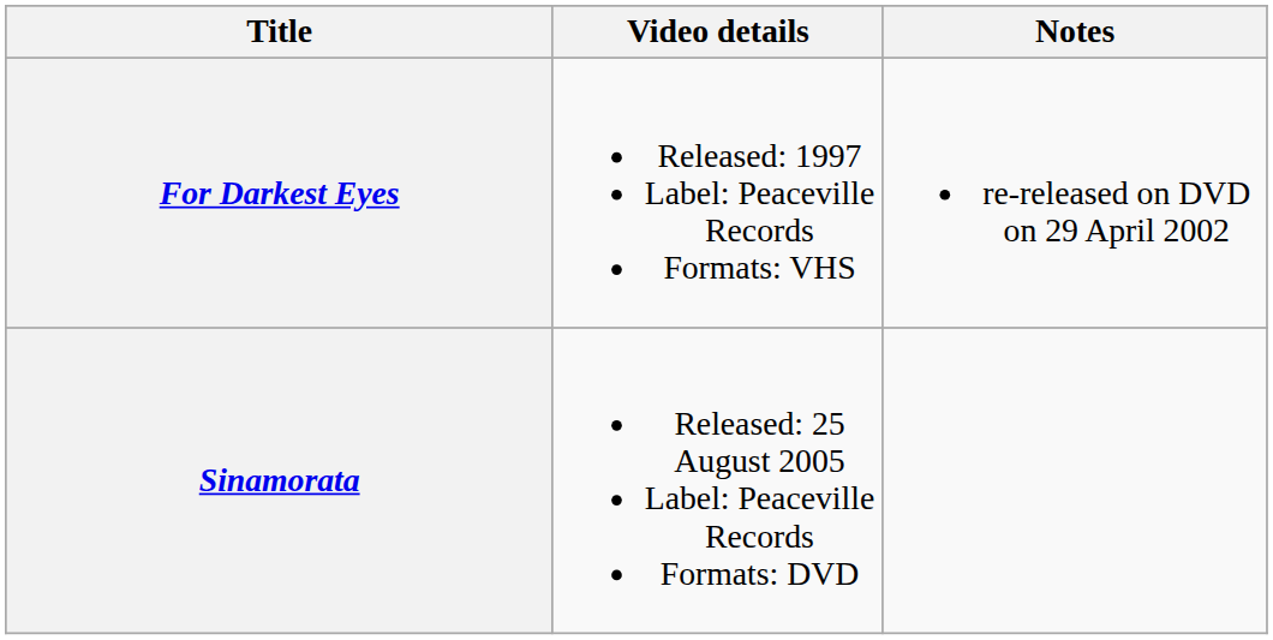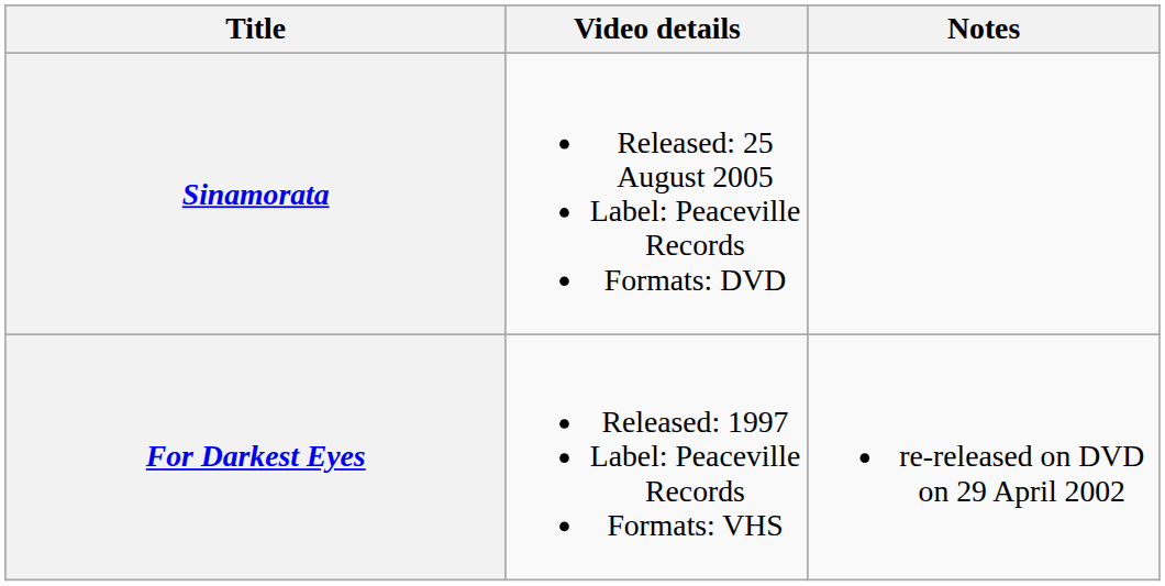rows swapped: For Darkest Eyes <-> Sinamorata
